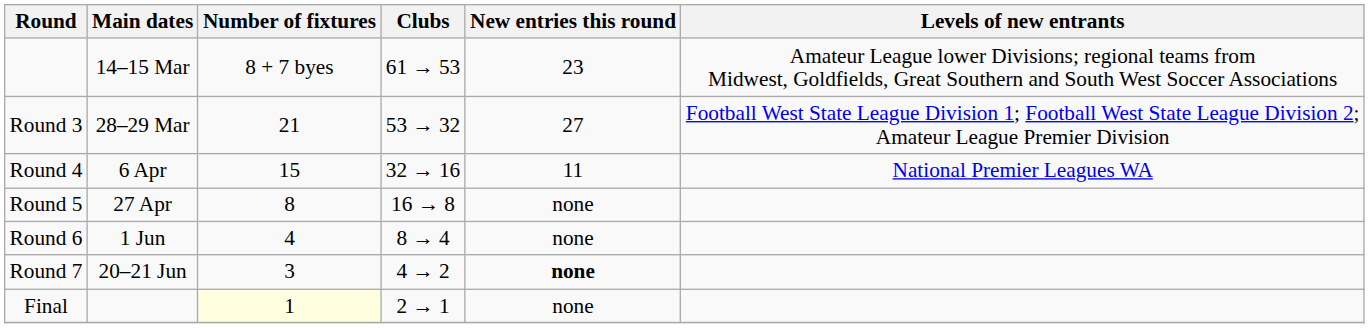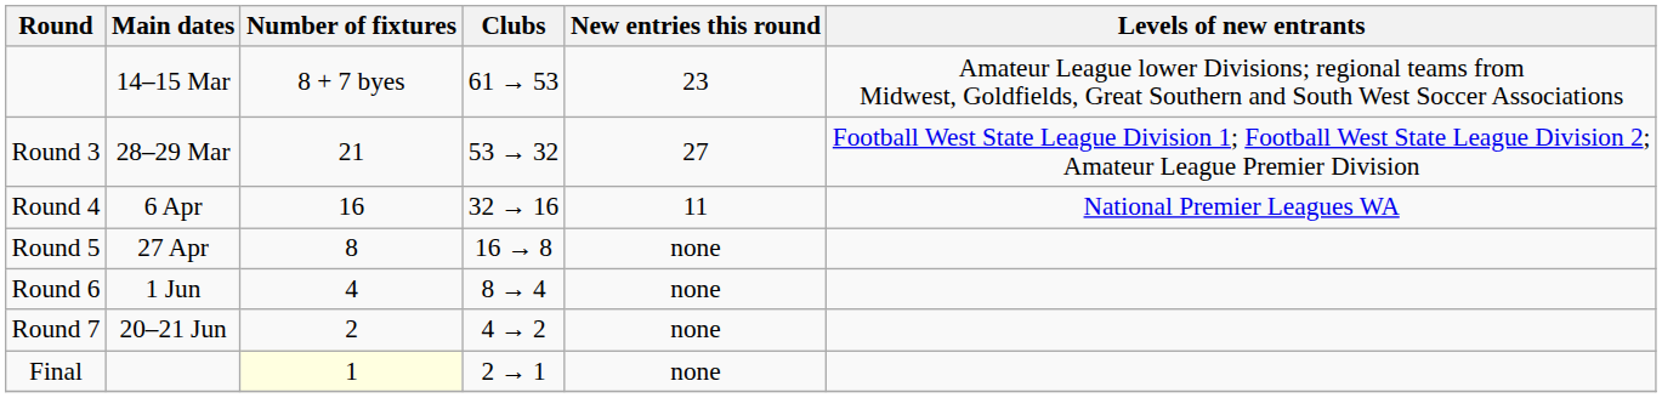Round 4 | Number of fixtures: 15 -> 16
Round 7 | Number of fixtures: 3 -> 2
Round 7 | New entries this round: bold -> normal
